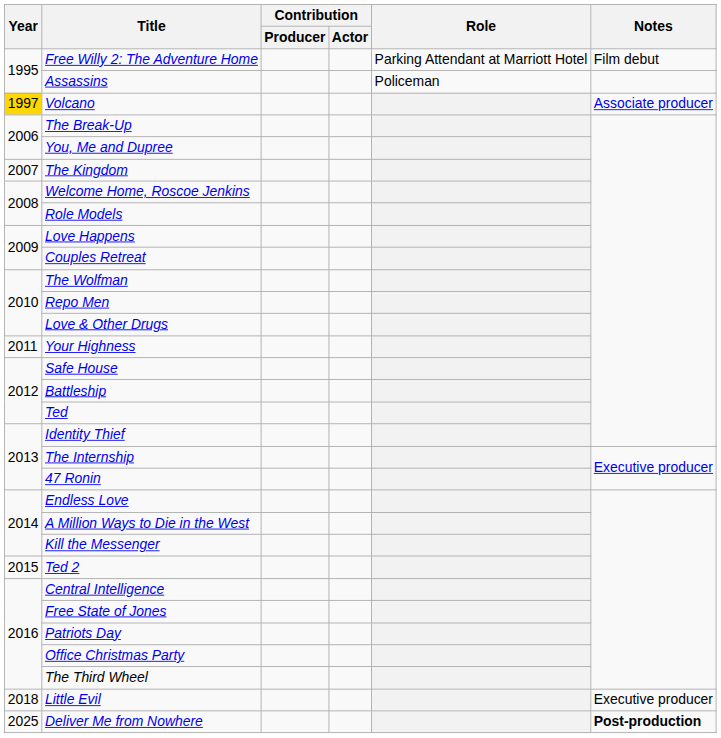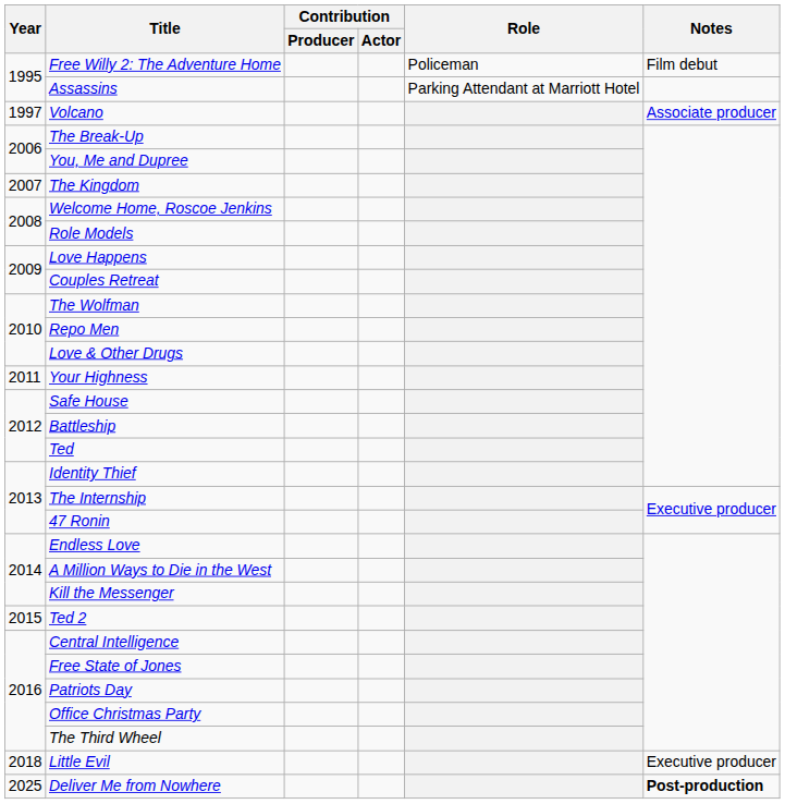Free Willy 2: The Adventure Home | Role: Parking Attendant at Marriott Hotel -> Policeman
Assassins | Role: Policeman -> Parking Attendant at Marriott Hotel
Volcano | Year: gold background -> no background
